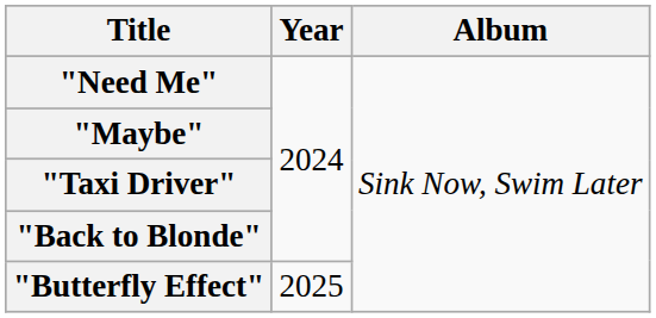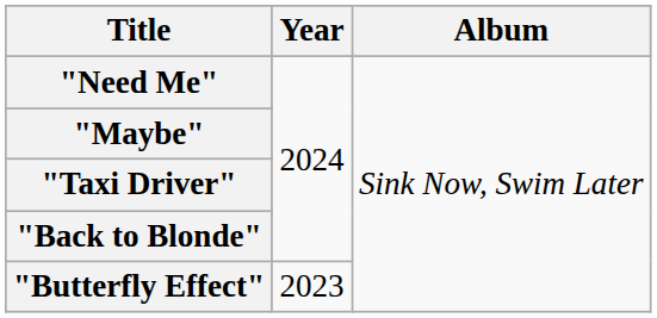"Butterfly Effect" | Year: 2025 -> 2023
